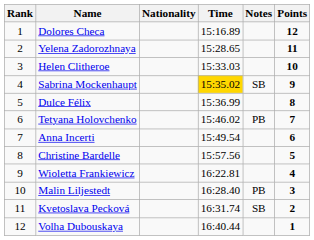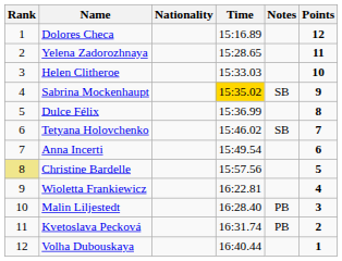Tetyana Holovchenko | Notes: PB -> SB
Christine Bardelle | Rank: no background -> khaki background
Kvetoslava Pecková | Notes: SB -> PB
